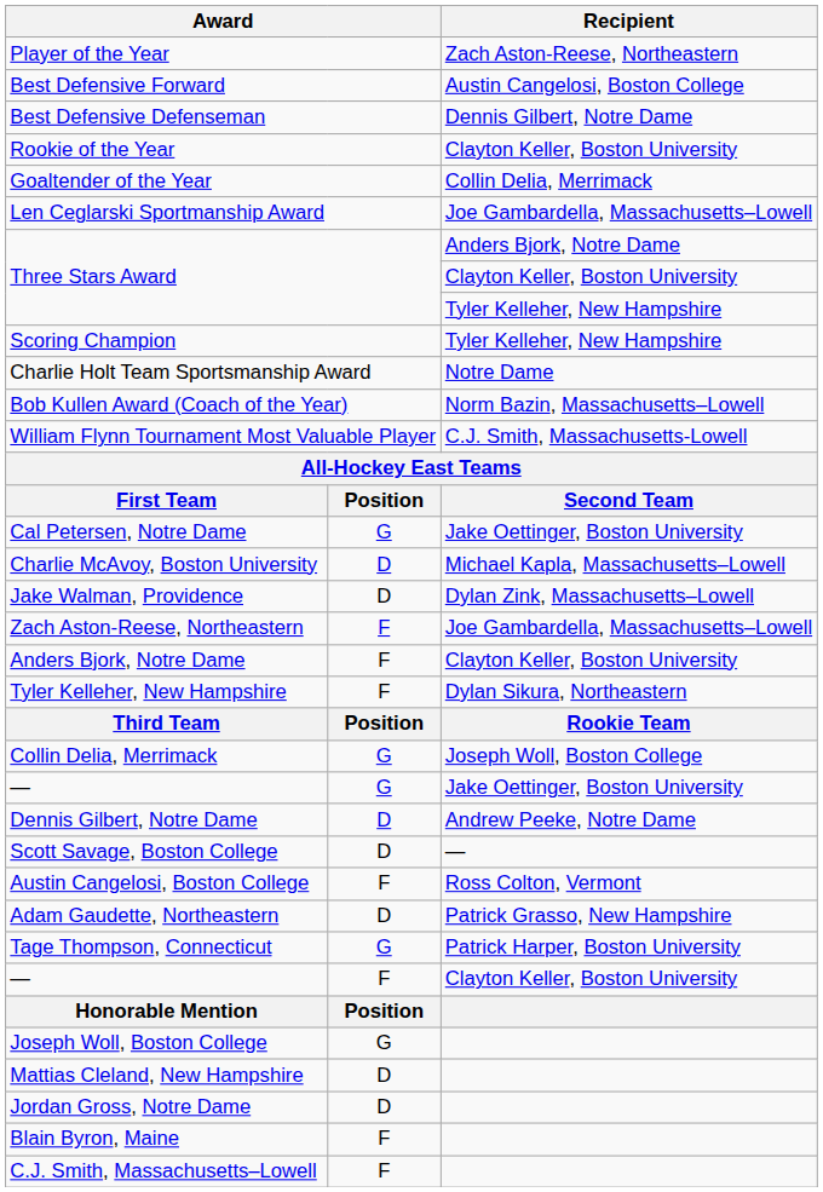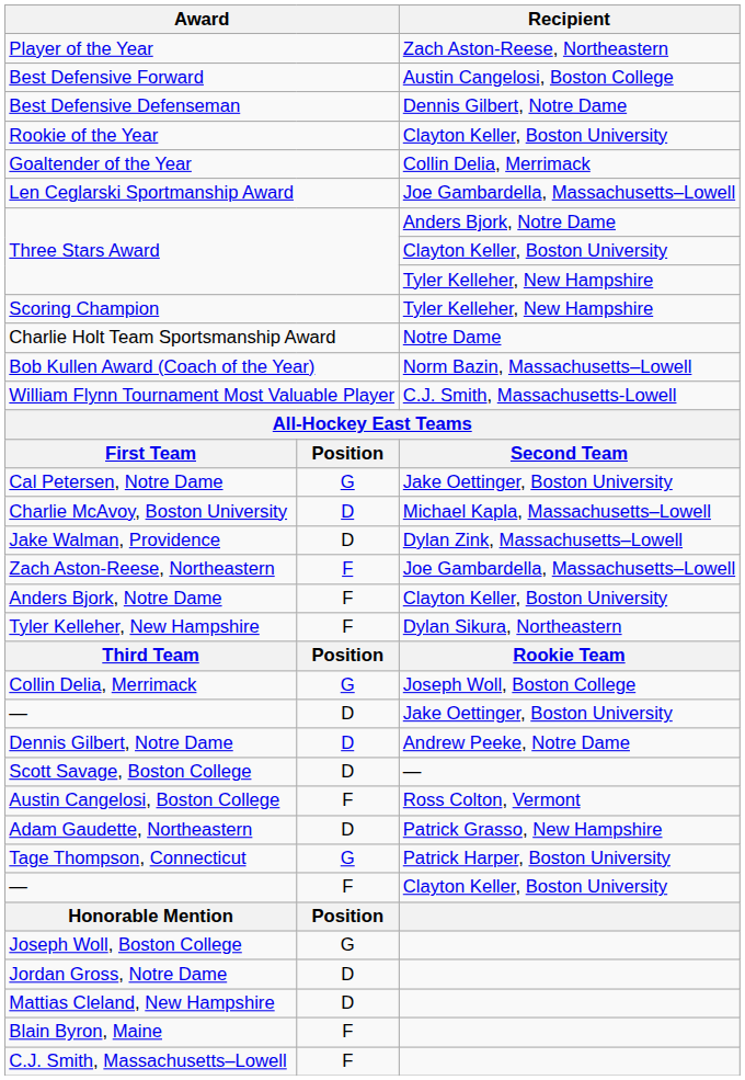— / Jake Oettinger, Boston University | column 2: G -> D
rows swapped: Mattias Cleland, New Hampshire <-> Jordan Gross, Notre Dame
